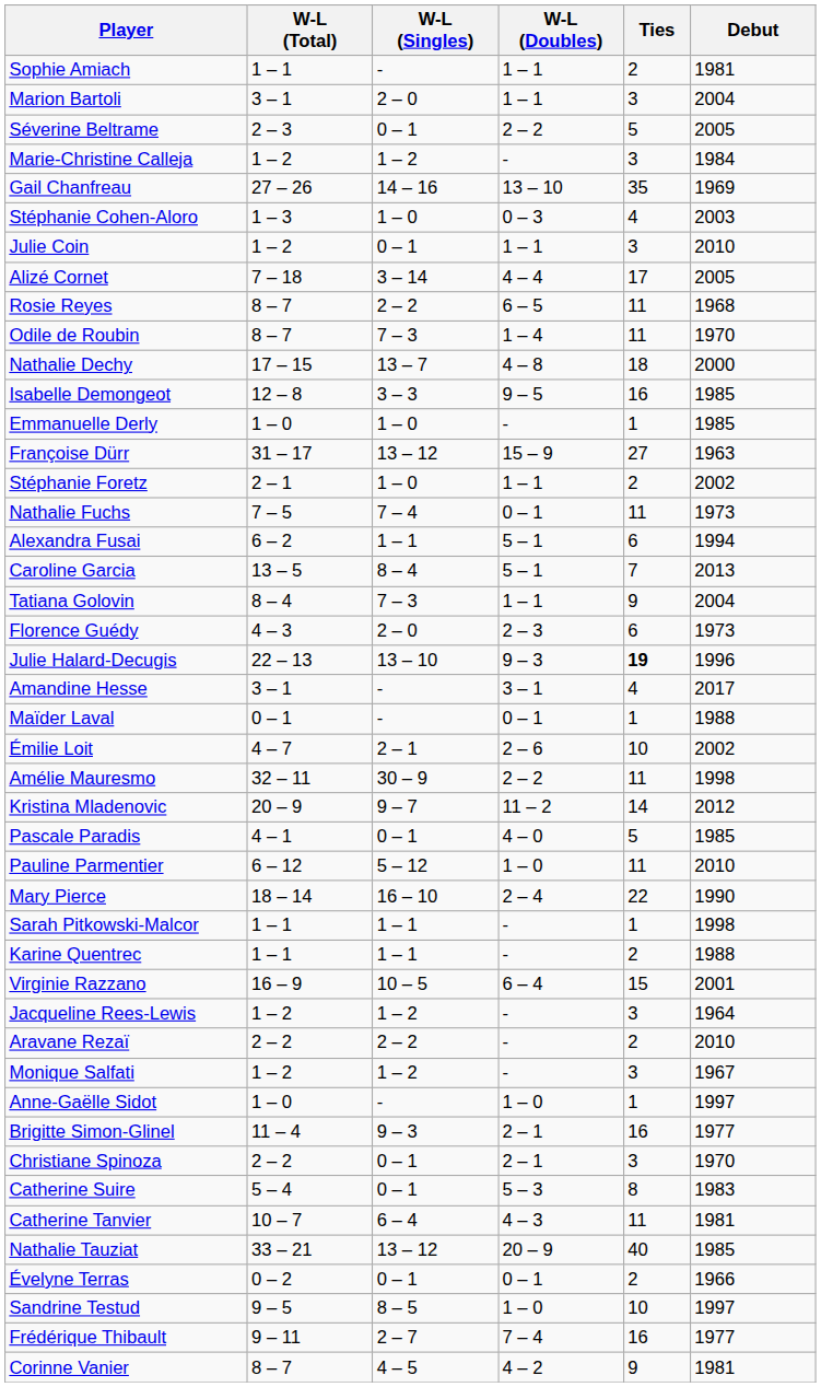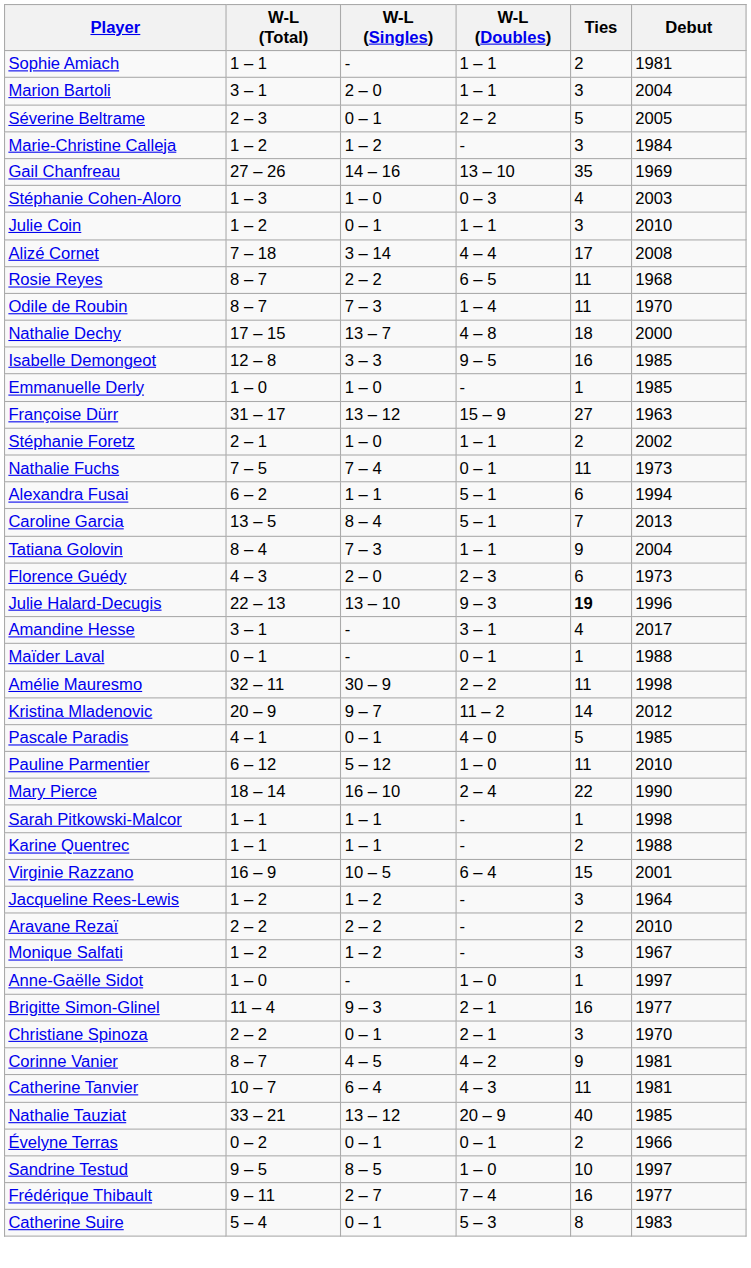Alizé Cornet | Debut: 2005 -> 2008
- row: Émilie Loit | 4 – 7 | 2 – 1 | 2 – 6 | 10 | 2002
rows swapped: Catherine Suire <-> Corinne Vanier
